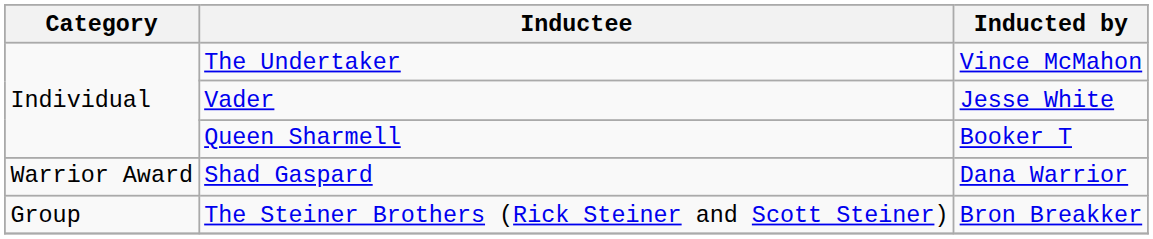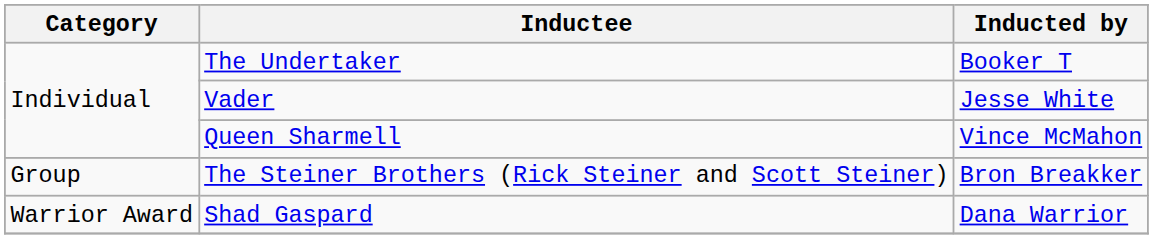The Undertaker | Inducted by: Vince McMahon -> Booker T
Queen Sharmell | Inducted by: Booker T -> Vince McMahon
rows swapped: The Steiner Brothers (Rick Steiner and Scott Steiner) <-> Shad Gaspard
